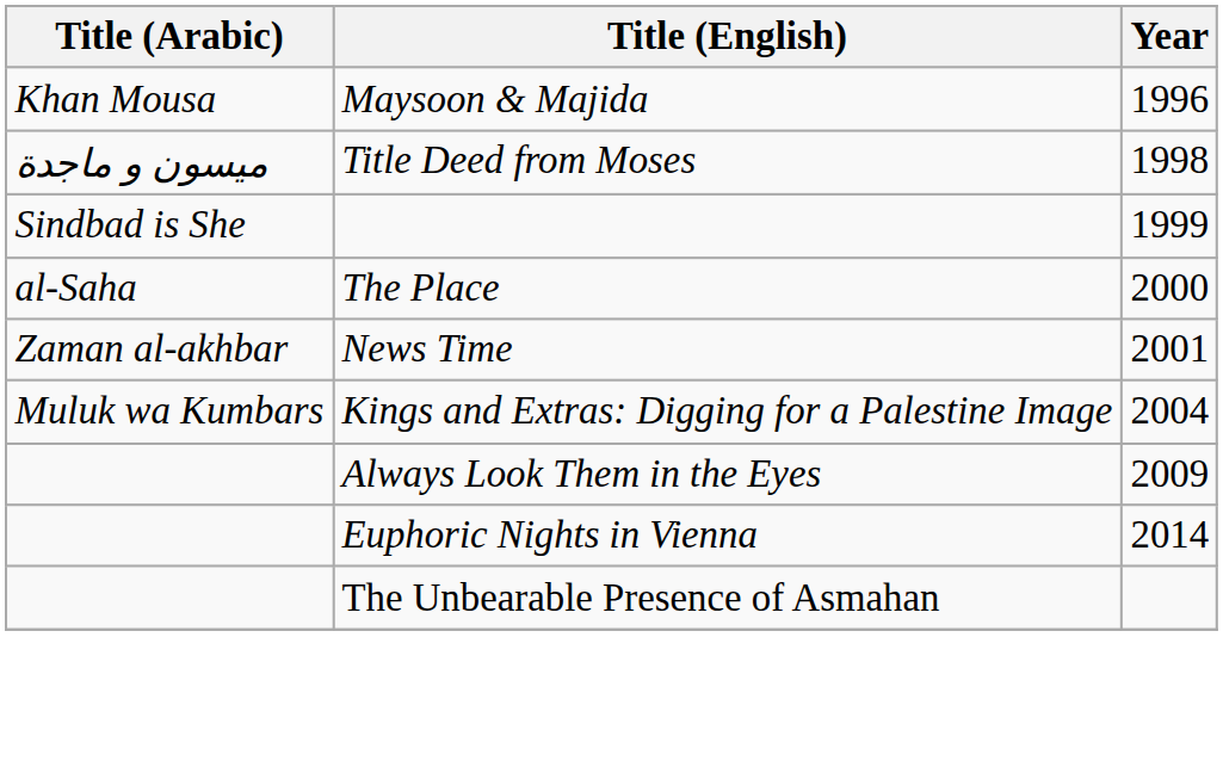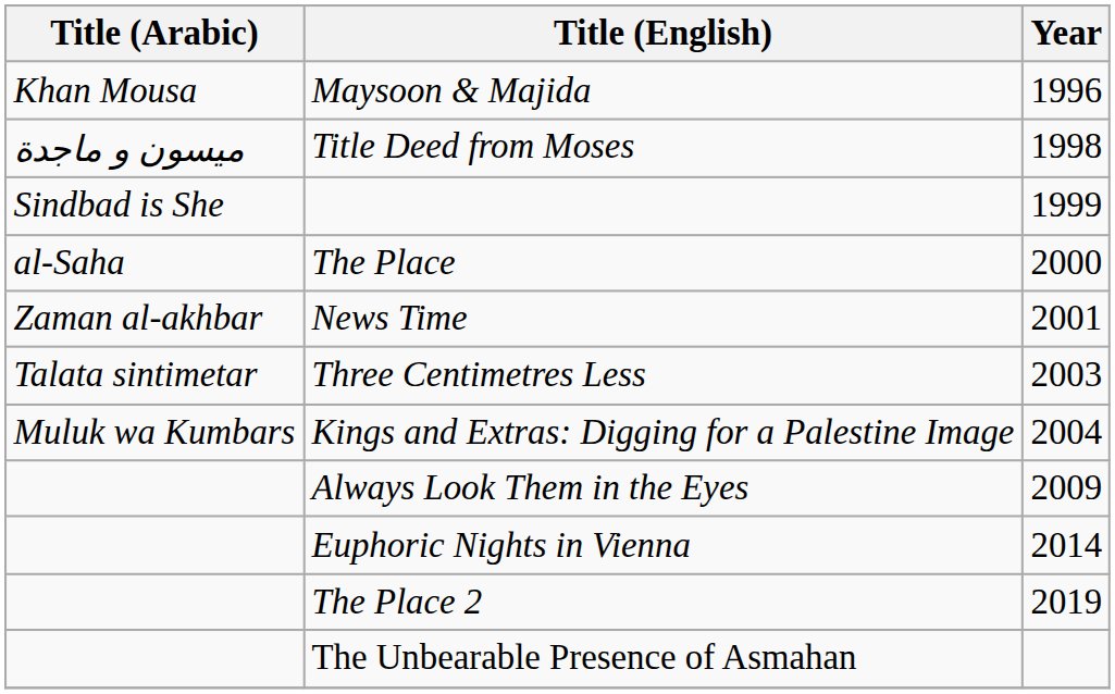+ row: Talata sintimetar | Three Centimetres Less | 2003
+ row: The Place 2 | 2019
